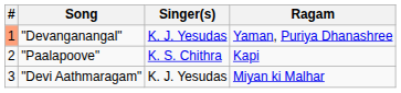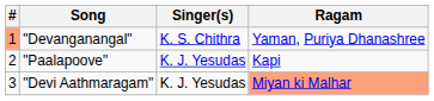"Devanganangal" | Singer(s): K. J. Yesudas -> K. S. Chithra
"Paalapoove" | Singer(s): K. S. Chithra -> K. J. Yesudas
"Devi Aathmaragam" | Ragam: no background -> lightsalmon background
